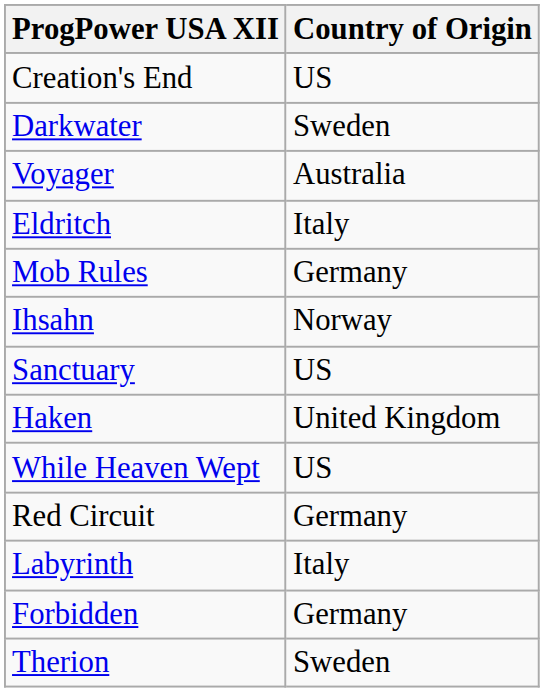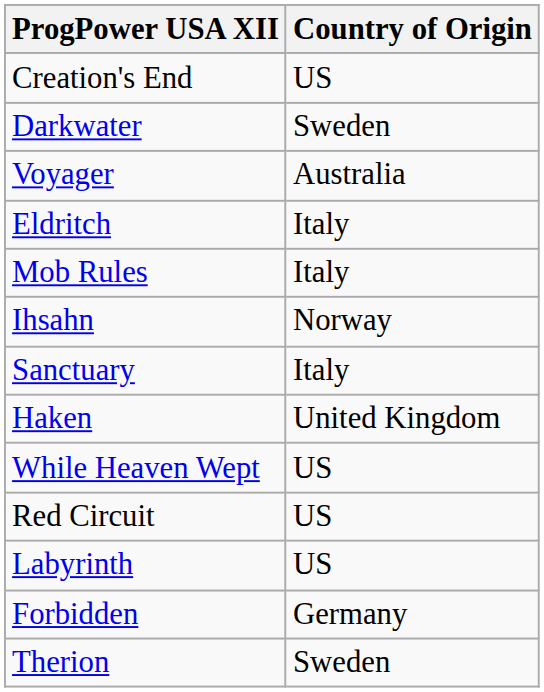Mob Rules | Country of Origin: Germany -> Italy
Sanctuary | Country of Origin: US -> Italy
Red Circuit | Country of Origin: Germany -> US
Labyrinth | Country of Origin: Italy -> US
